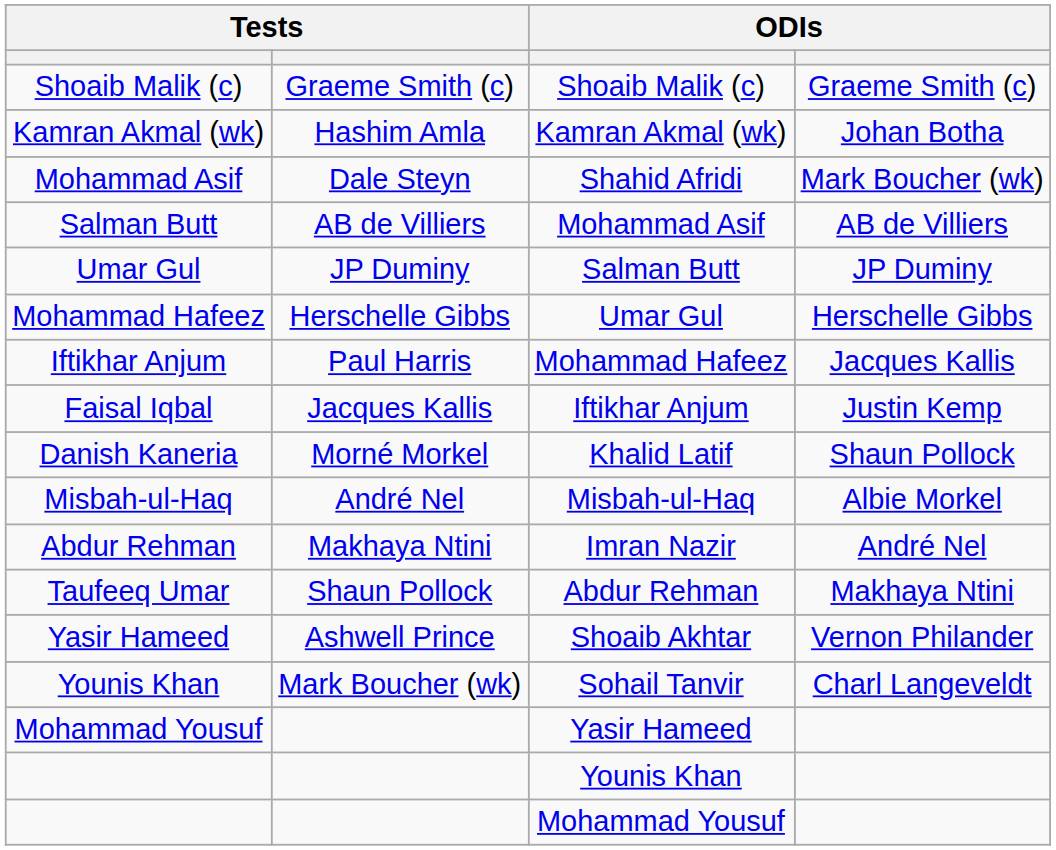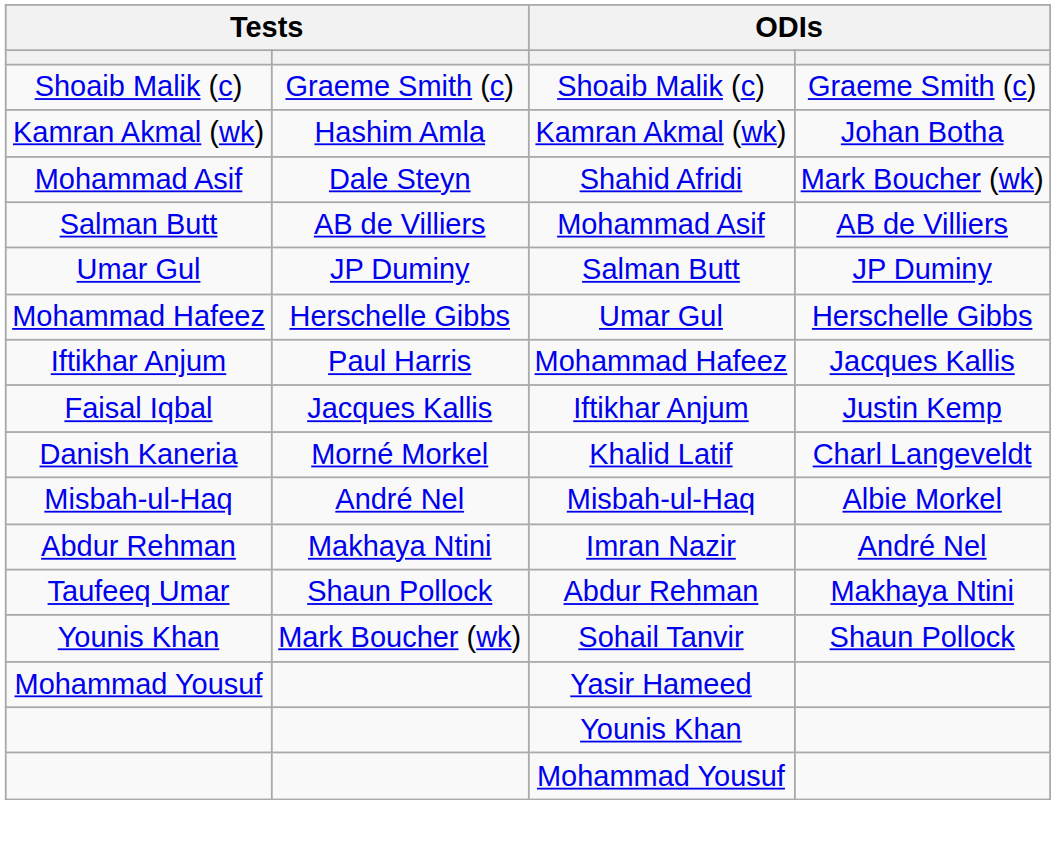Khalid Latif | column 4: Shaun Pollock -> Charl Langeveldt
- row: Yasir Hameed | Ashwell Prince | Shoaib Akhtar | Vernon Philander
Sohail Tanvir | column 4: Charl Langeveldt -> Shaun Pollock
